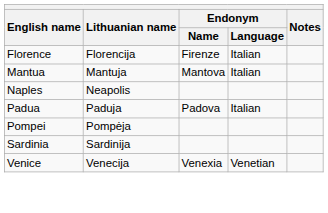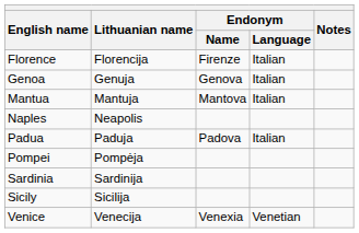+ row: Genoa | Genuja | Genova | Italian
+ row: Sicily | Sicilija
